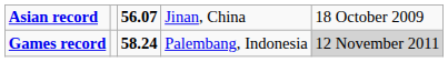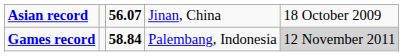Games record | column 3: 58.24 -> 58.84
